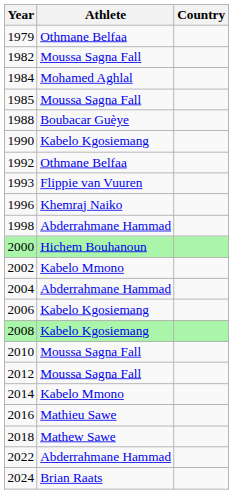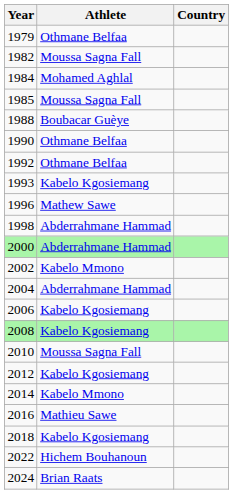1990 | Athlete: Kabelo Kgosiemang -> Othmane Belfaa
1993 | Athlete: Flippie van Vuuren -> Kabelo Kgosiemang
1996 | Athlete: Khemraj Naiko -> Mathew Sawe
2000 | Athlete: Hichem Bouhanoun -> Abderrahmane Hammad
2012 | Athlete: Moussa Sagna Fall -> Kabelo Kgosiemang
2018 | Athlete: Mathew Sawe -> Kabelo Kgosiemang
2022 | Athlete: Abderrahmane Hammad -> Hichem Bouhanoun
